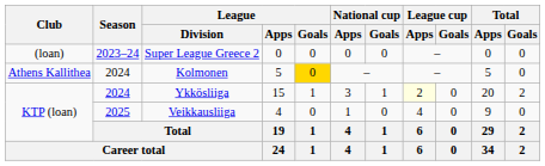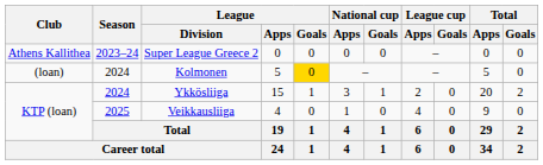Super League Greece 2 | Club: (loan) -> Athens Kallithea
Kolmonen | Club: Athens Kallithea -> (loan)
Ykkösliiga | League cup / Apps: lightyellow background -> no background
